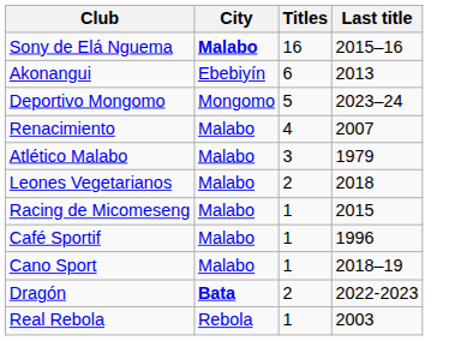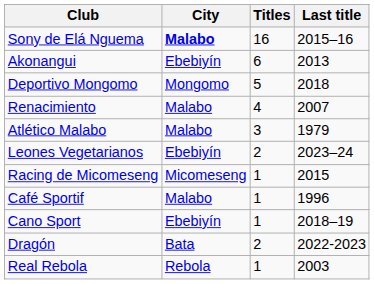Deportivo Mongomo | Last title: 2023–24 -> 2018
Leones Vegetarianos | City: Malabo -> Ebebiyín
Leones Vegetarianos | Last title: 2018 -> 2023–24
Racing de Micomeseng | City: Malabo -> Micomeseng
Cano Sport | City: Malabo -> Ebebiyín
Dragón | City: bold -> normal
